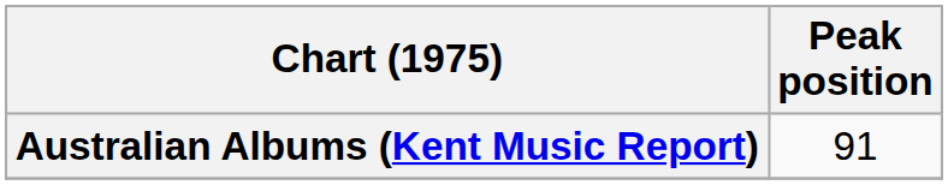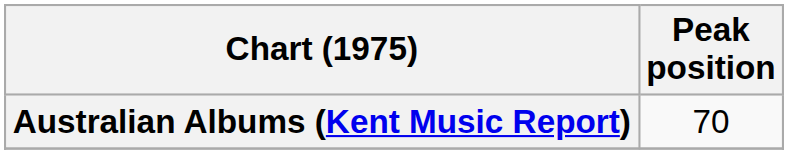Australian Albums (Kent Music Report) | Peak position: 91 -> 70
